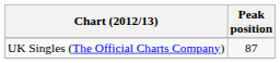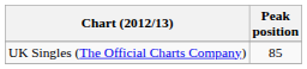UK Singles (The Official Charts Company) | Peak position: 87 -> 85
